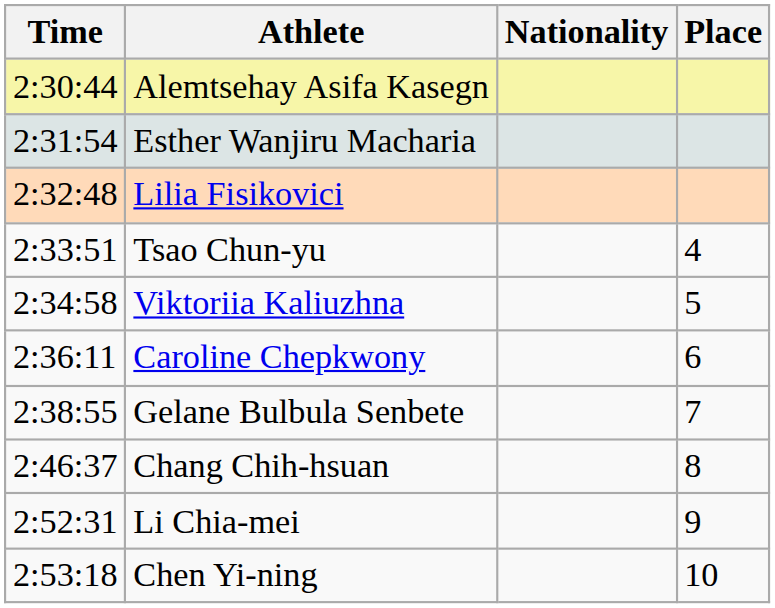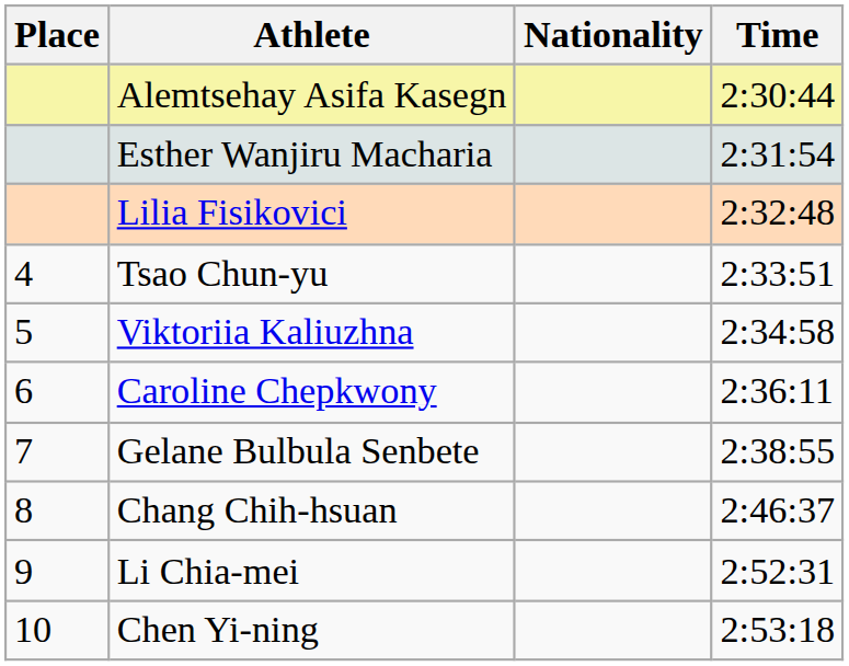columns swapped: Place <-> Time
